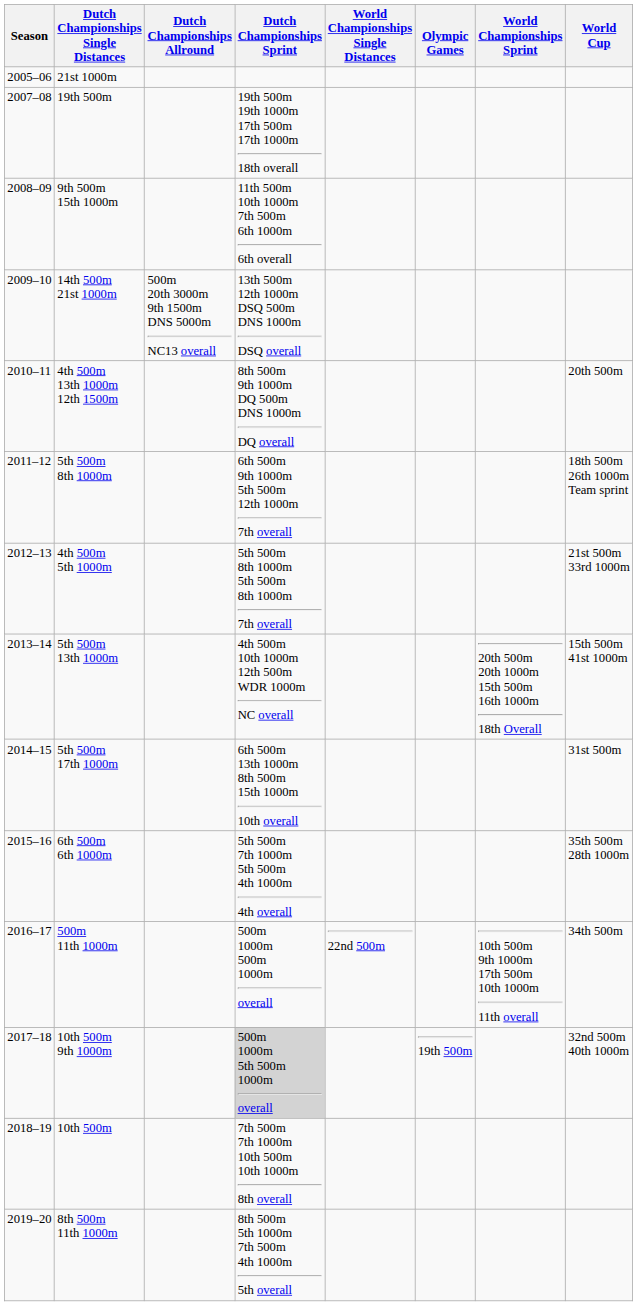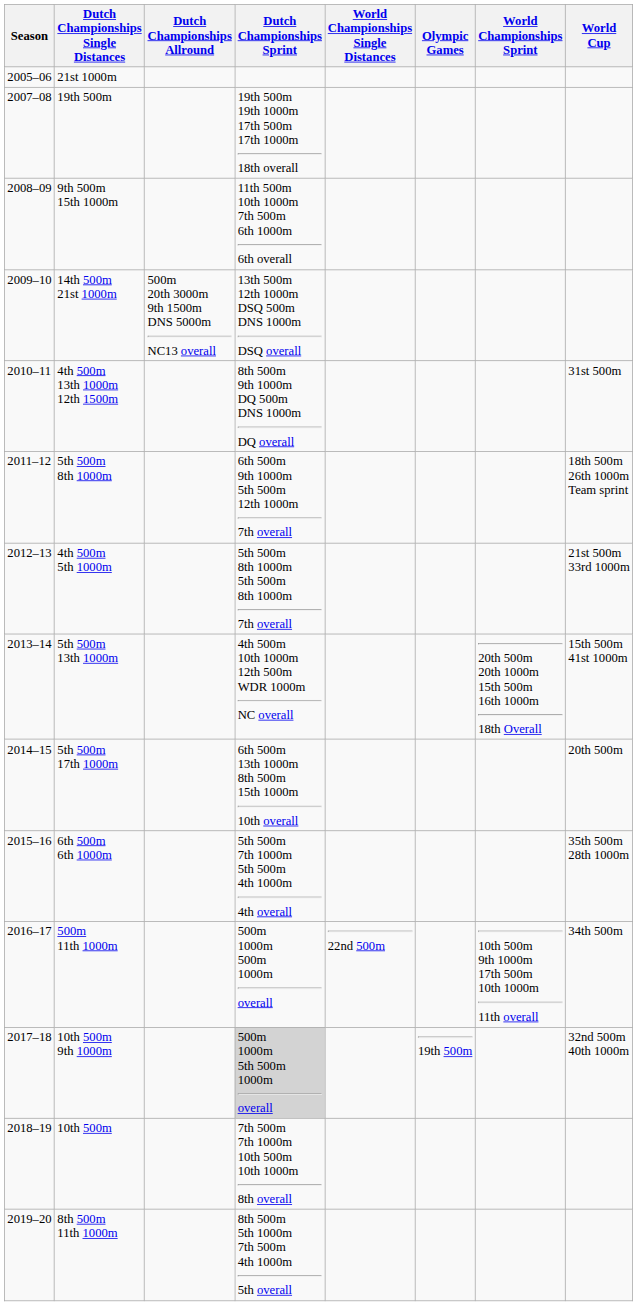4th 500m 13th 1000m 12th 1500m | World Cup: 20th 500m -> 31st 500m
5th 500m 17th 1000m | World Cup: 31st 500m -> 20th 500m
